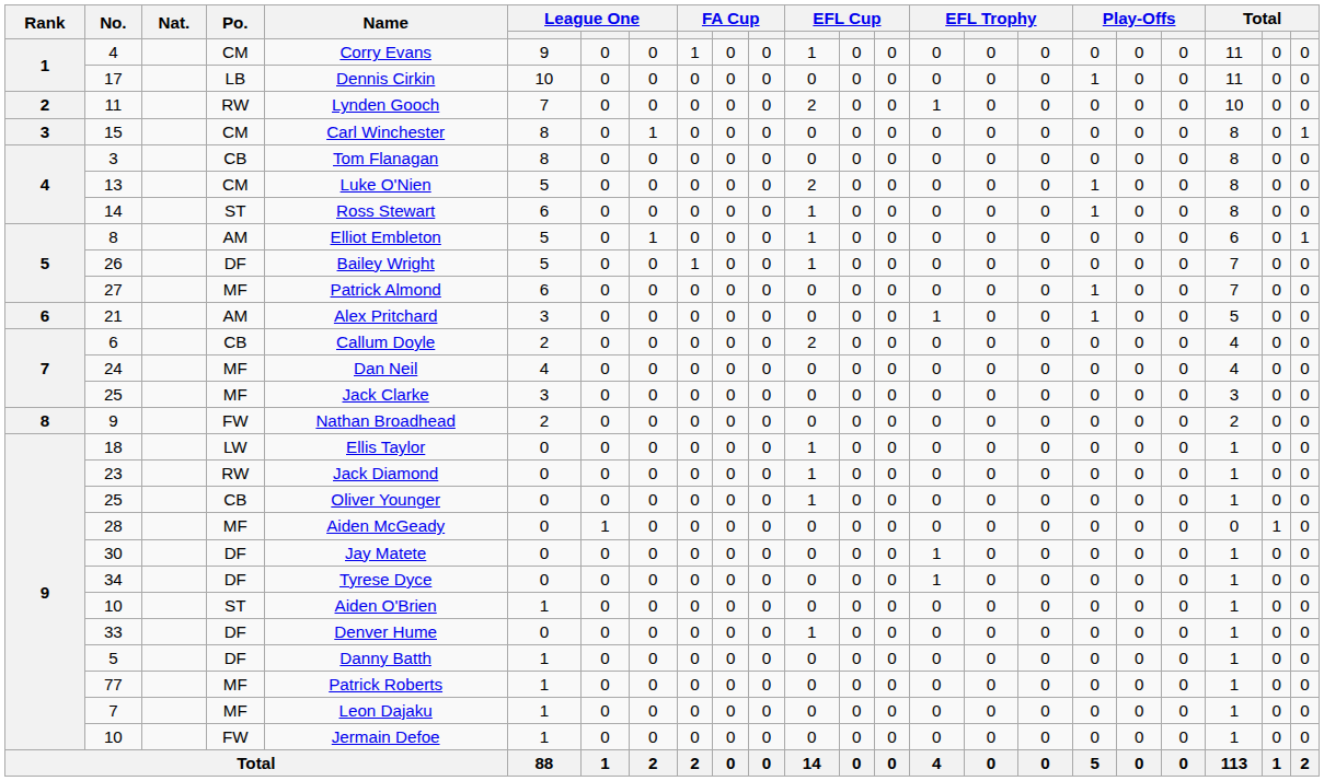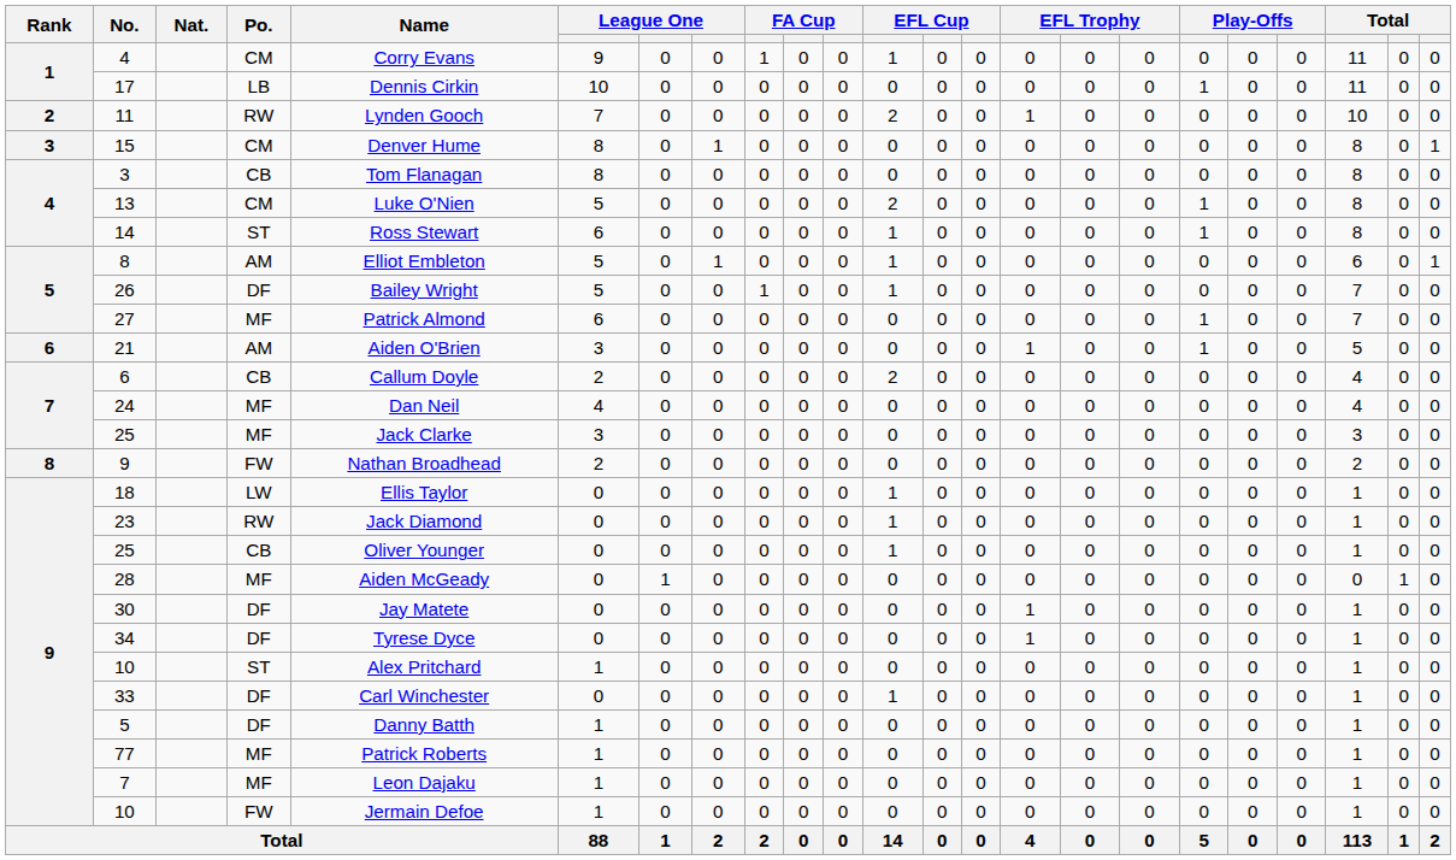15 | Name: Carl Winchester -> Denver Hume
21 | Name: Alex Pritchard -> Aiden O'Brien
10 / ST | Name: Aiden O'Brien -> Alex Pritchard
33 | Name: Denver Hume -> Carl Winchester
